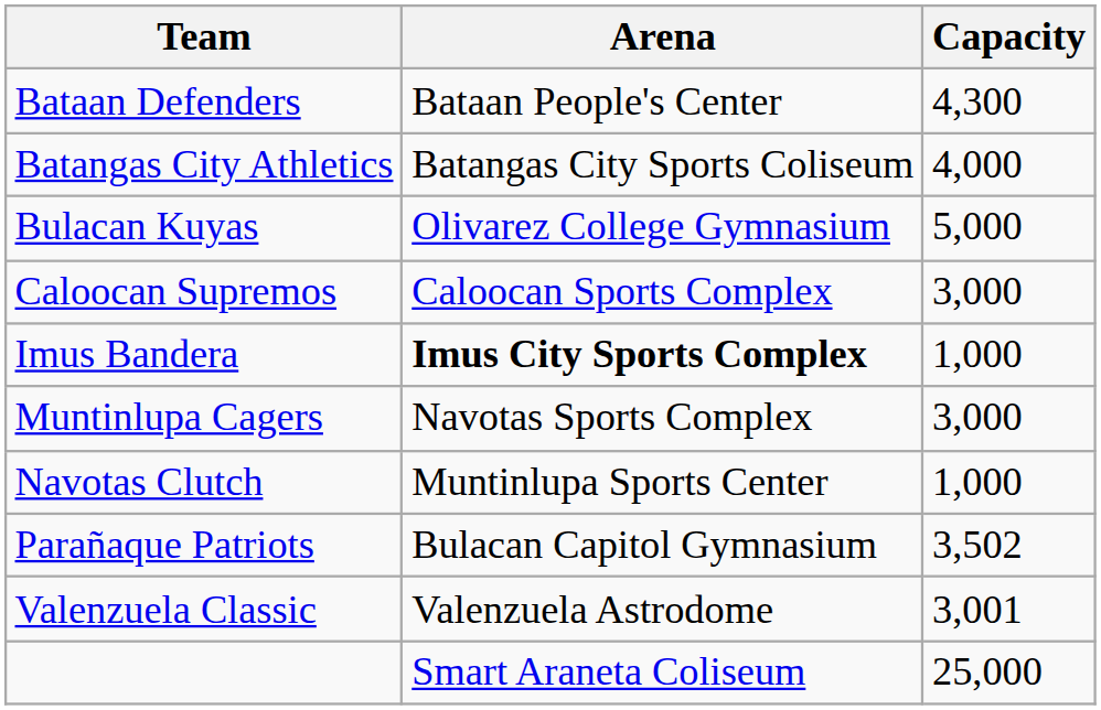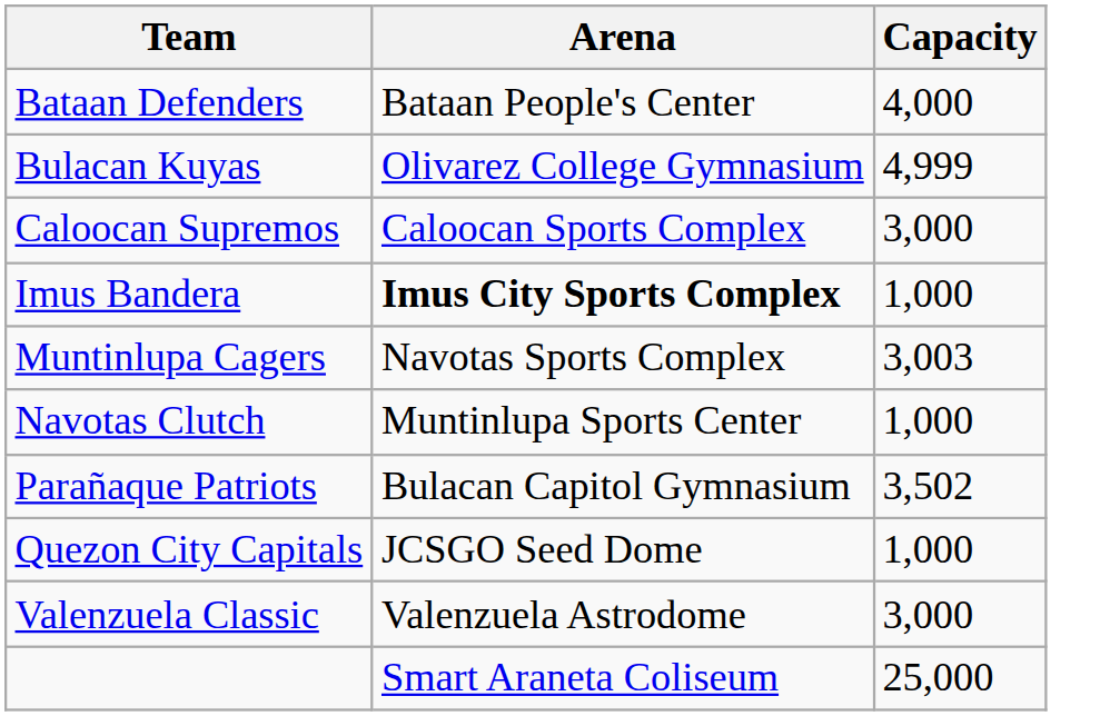Bataan Defenders | Capacity: 4,300 -> 4,000
- row: Batangas City Athletics | Batangas City Sports Coliseum | 4,000
Bulacan Kuyas | Capacity: 5,000 -> 4,999
Muntinlupa Cagers | Capacity: 3,000 -> 3,003
+ row: Quezon City Capitals | JCSGO Seed Dome | 1,000
Valenzuela Classic | Capacity: 3,001 -> 3,000
